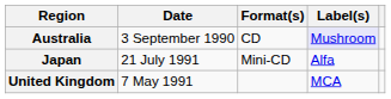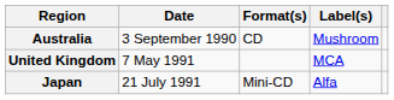Australia | Label(s): lavender background -> no background
rows swapped: United Kingdom <-> Japan
